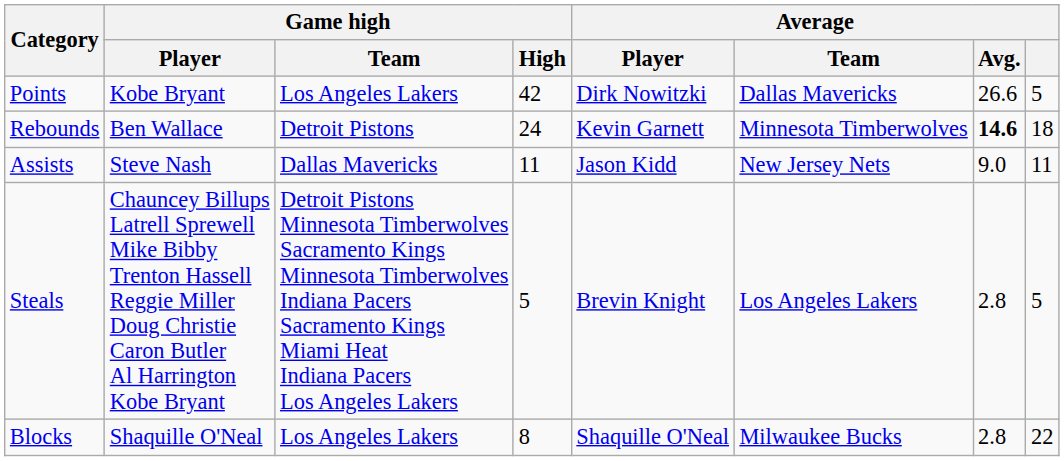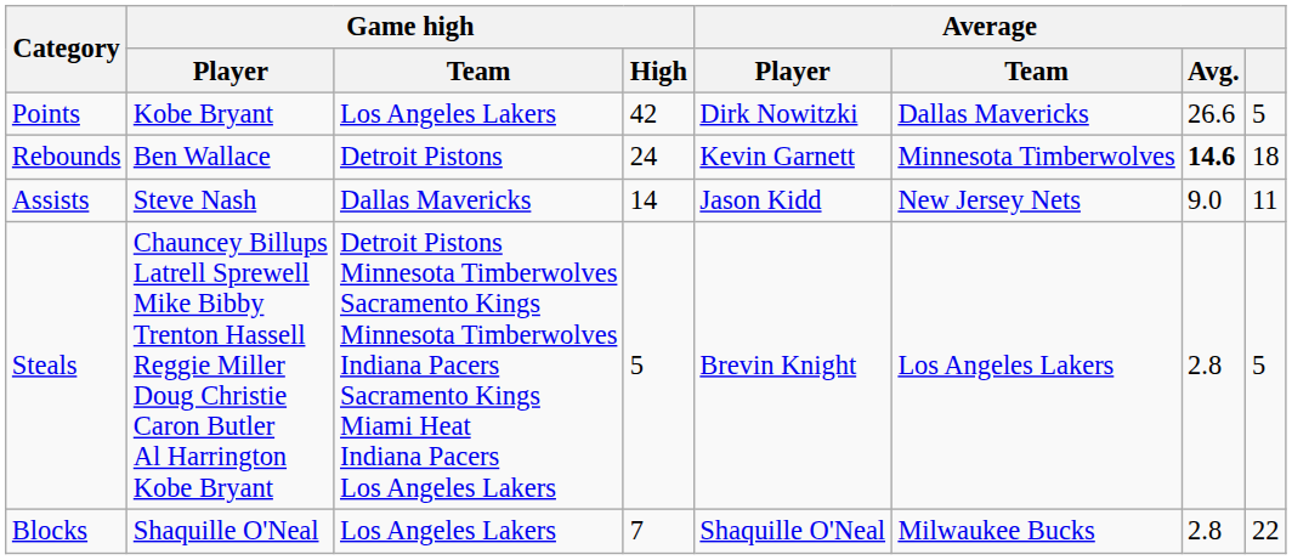Assists | Game high / High: 11 -> 14
Blocks | Game high / High: 8 -> 7
